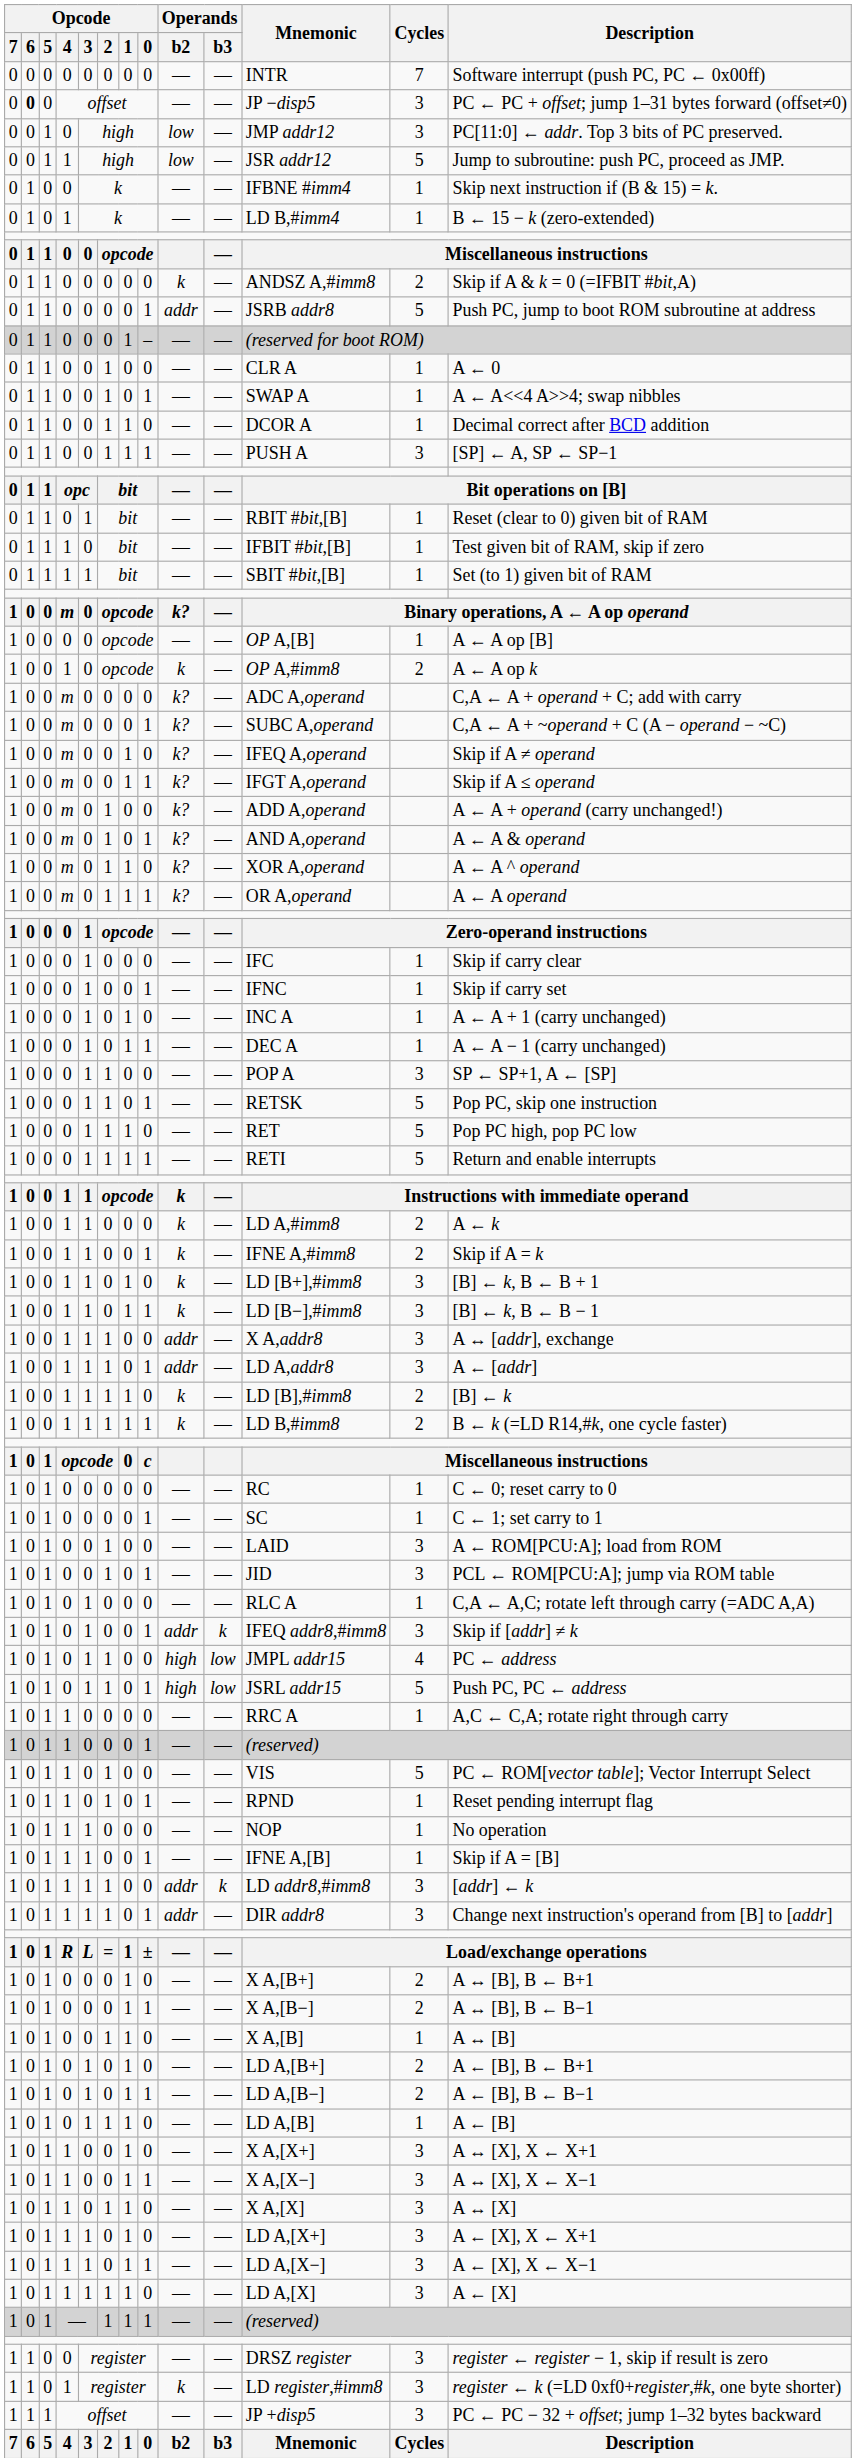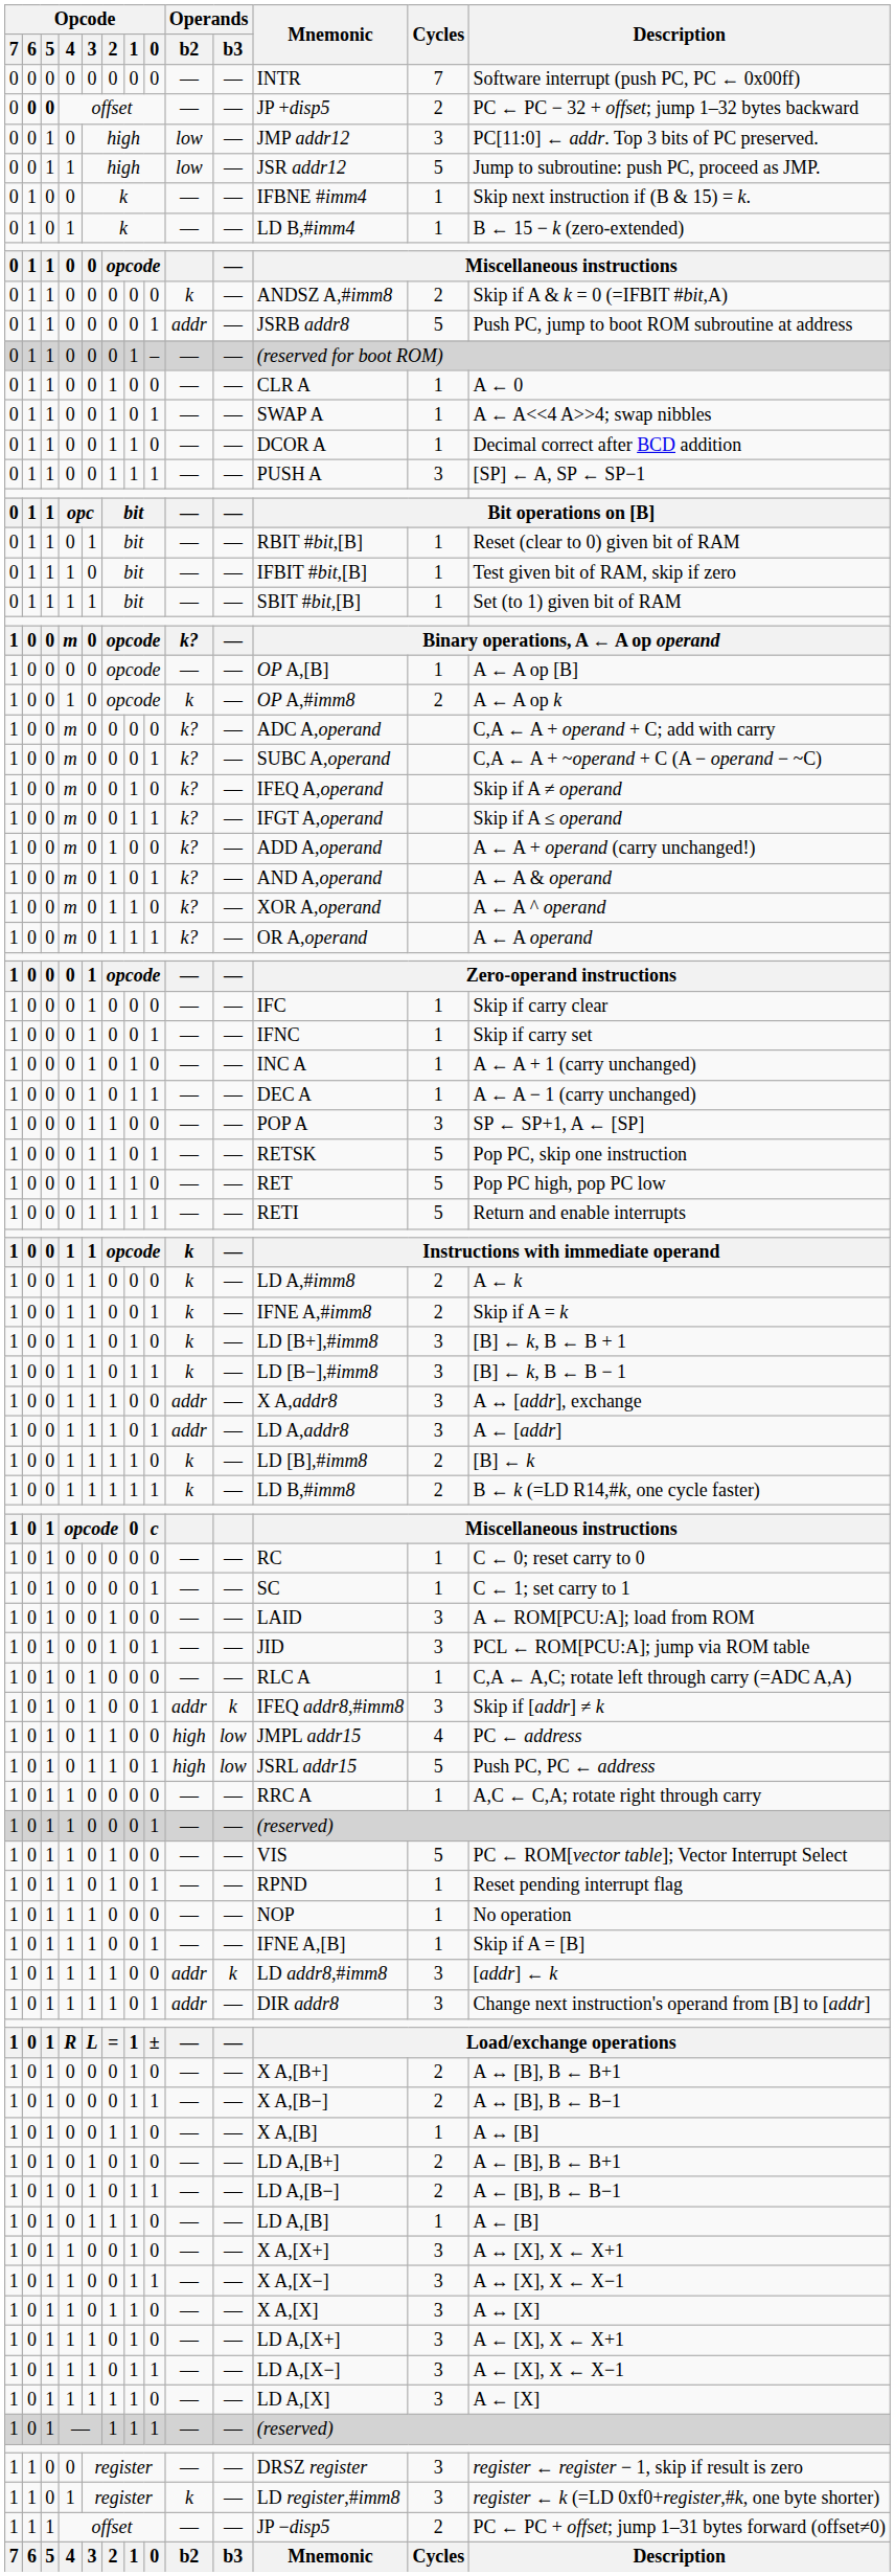0 / offset | Opcode / 5: normal -> bold
0 / offset | Mnemonic: JP −disp5 -> JP +disp5
0 / offset | Cycles: 3 -> 2
0 / offset | Description: PC ← PC + offset; jump 1–31 bytes forward (offset≠0) -> PC ← PC − 32 + offset; jump 1–32 bytes backward
1 / offset | Mnemonic: JP +disp5 -> JP −disp5
1 / offset | Cycles: 3 -> 2
1 / offset | Description: PC ← PC − 32 + offset; jump 1–32 bytes backward -> PC ← PC + offset; jump 1–31 bytes forward (offset≠0)
